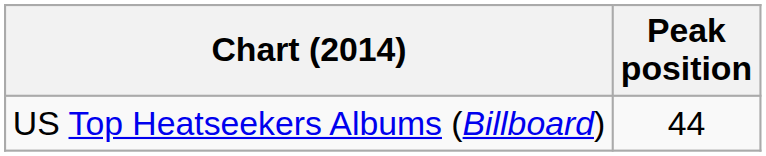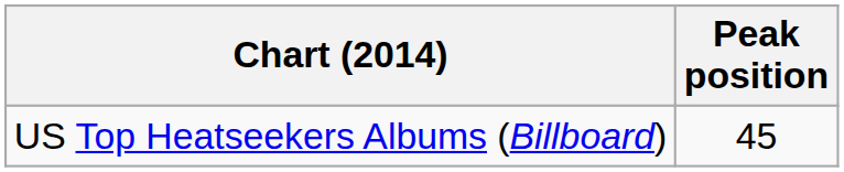US Top Heatseekers Albums (Billboard) | Peak position: 44 -> 45
